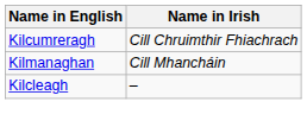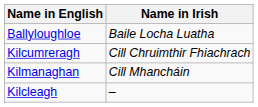+ row: Ballyloughloe | Baile Locha Luatha
